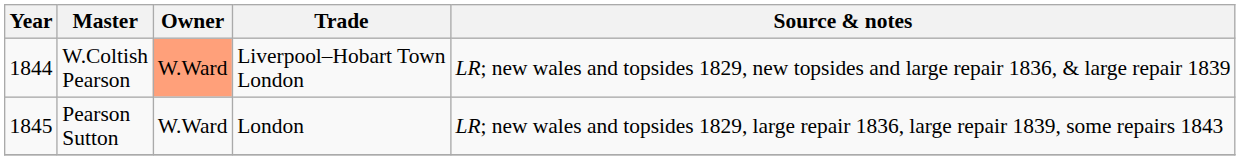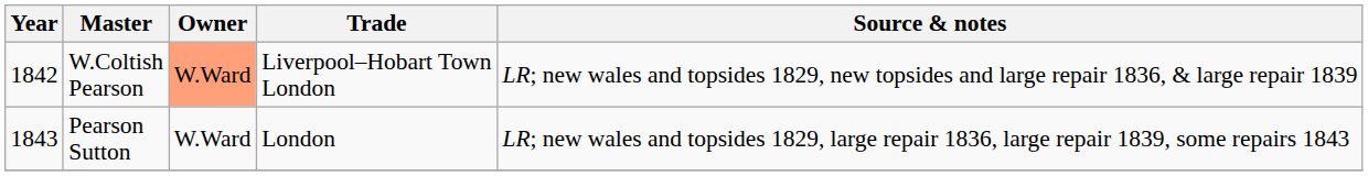W.Coltish Pearson | Year: 1844 -> 1842
Pearson Sutton | Year: 1845 -> 1843
